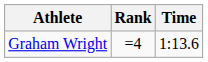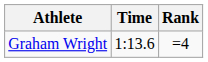columns swapped: Time <-> Rank
